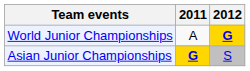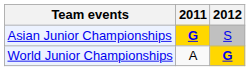rows swapped: Asian Junior Championships <-> World Junior Championships
